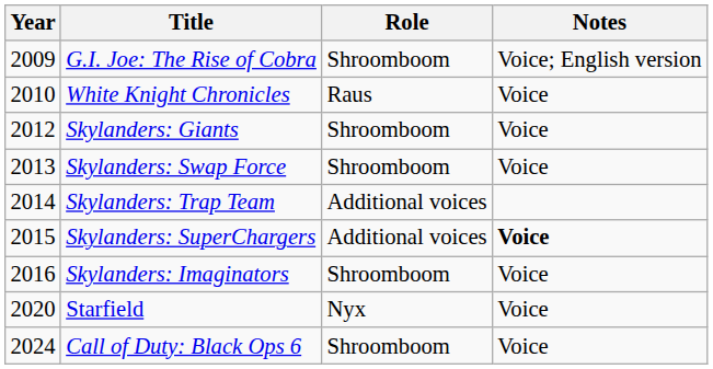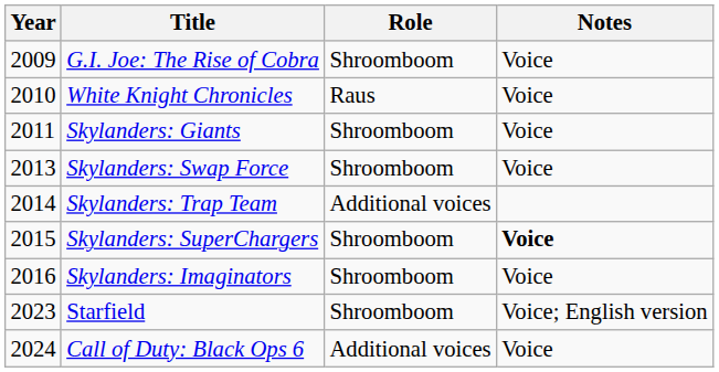G.I. Joe: The Rise of Cobra | Notes: Voice; English version -> Voice
Skylanders: Giants | Year: 2012 -> 2011
Skylanders: SuperChargers | Role: Additional voices -> Shroomboom
Starfield | Year: 2020 -> 2023
Starfield | Role: Nyx -> Shroomboom
Starfield | Notes: Voice -> Voice; English version
Call of Duty: Black Ops 6 | Role: Shroomboom -> Additional voices
